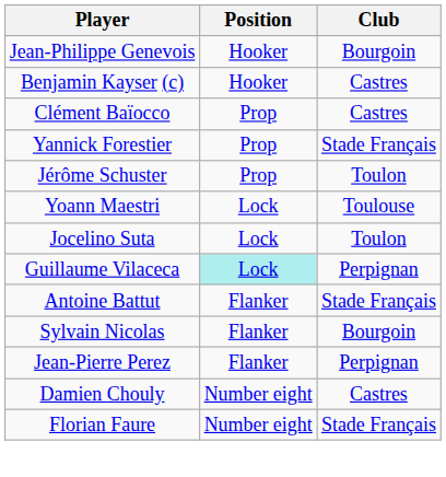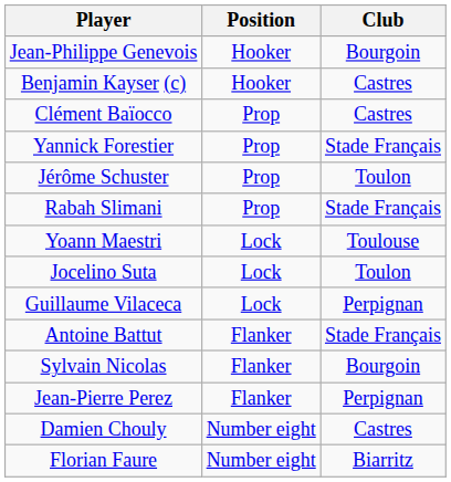+ row: Rabah Slimani | Prop | Stade Français
Guillaume Vilaceca | Position: paleturquoise background -> no background
Florian Faure | Club: Stade Français -> Biarritz
